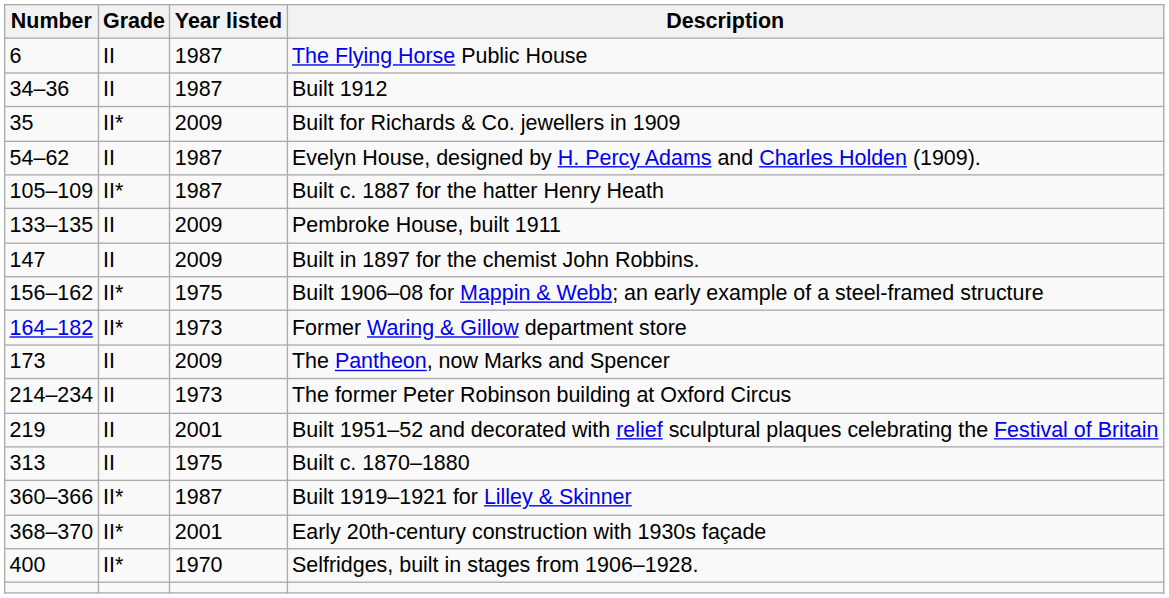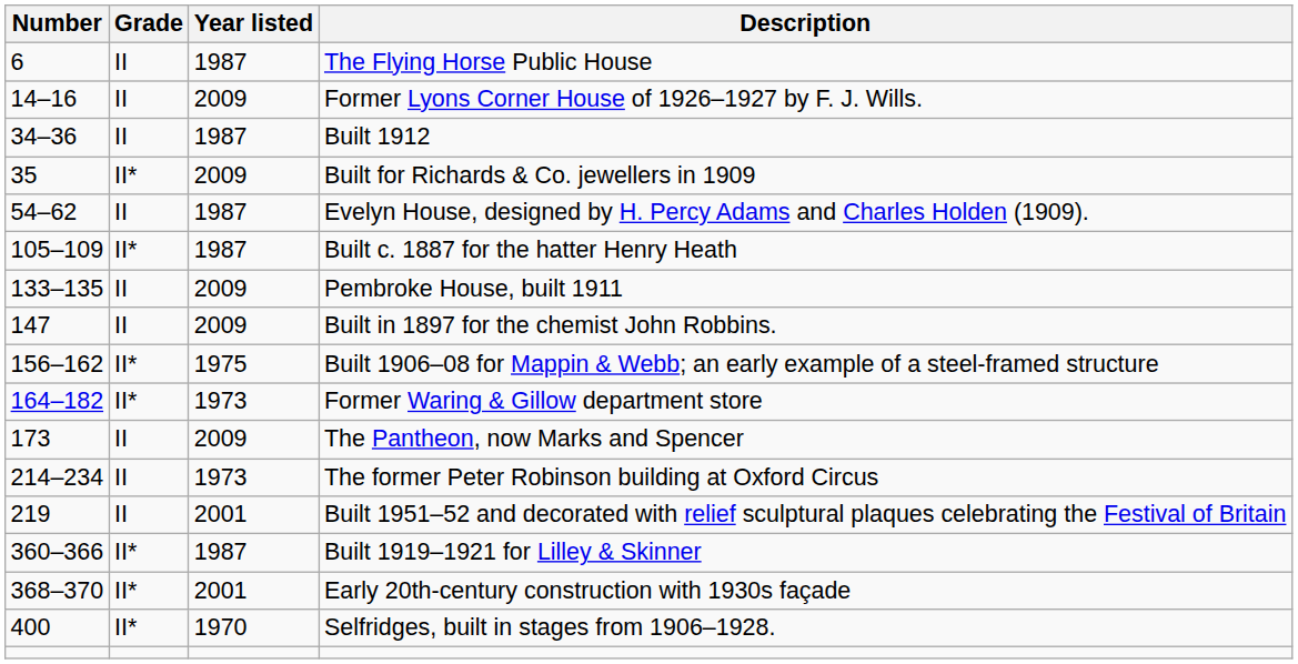+ row: 14–16 | II | 2009 | Former Lyons Corner House of 1926–1927 by F. J. Wills.
- row: 313 | II | 1975 | Built c. 1870–1880
